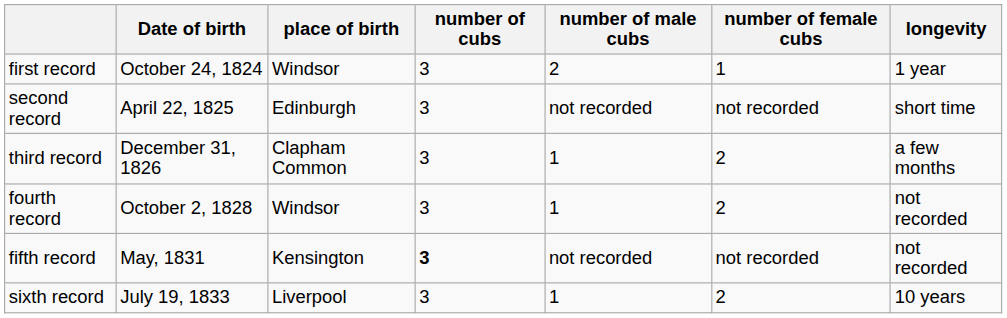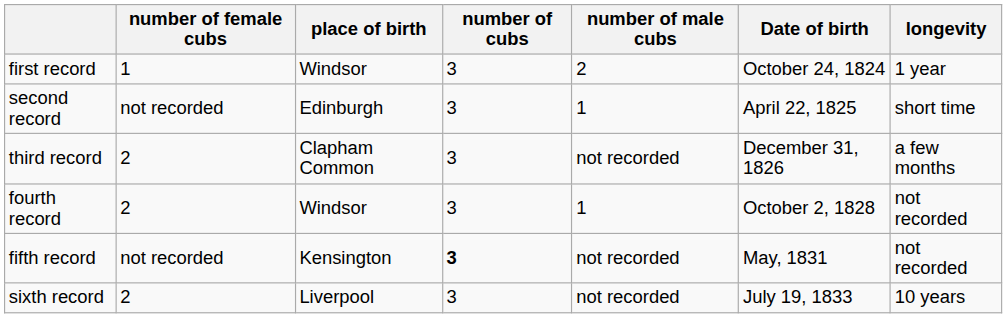columns swapped: Date of birth <-> number of female cubs
second record | number of male cubs: not recorded -> 1
third record | number of male cubs: 1 -> not recorded
sixth record | number of male cubs: 1 -> not recorded
